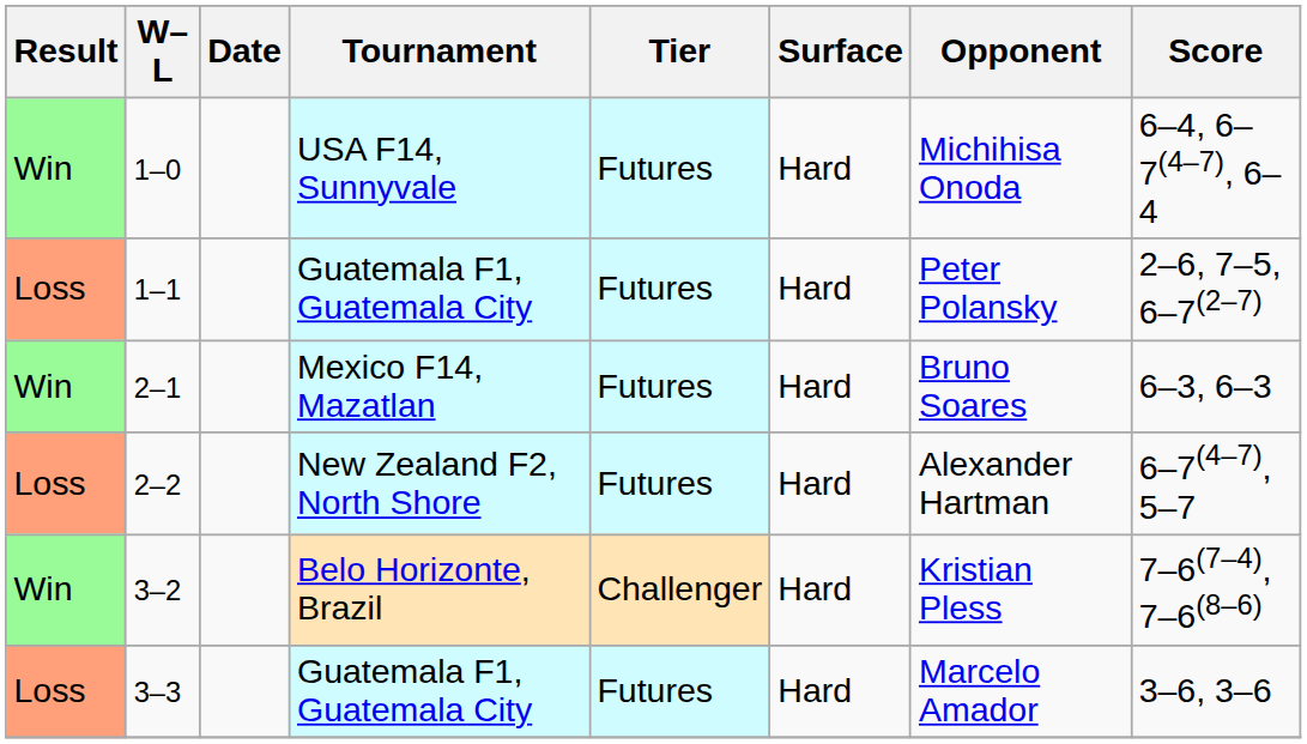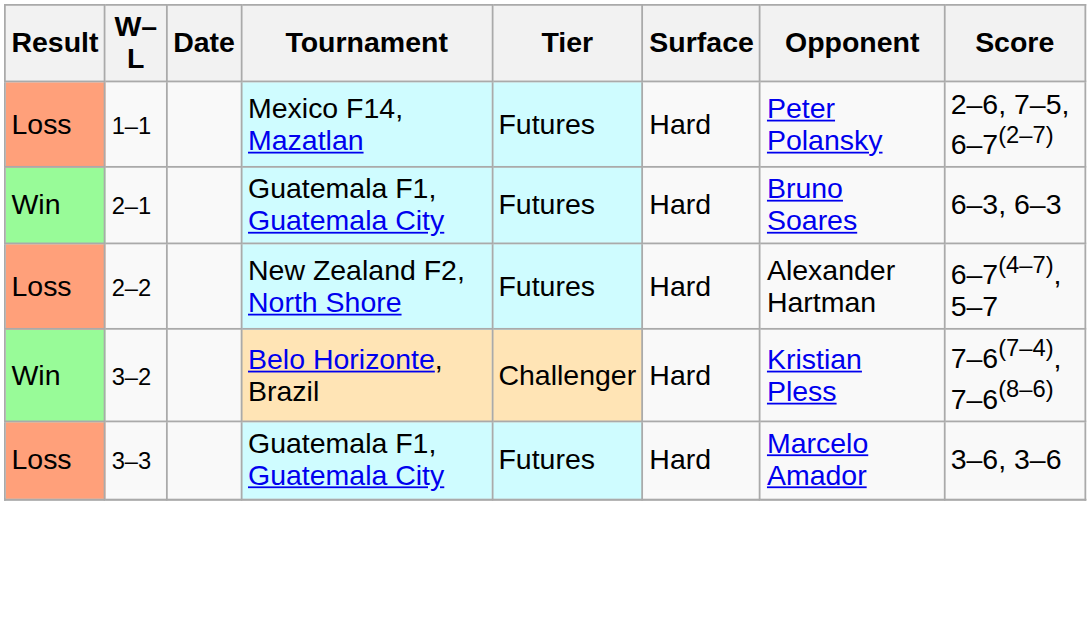- row: Win | 1–0 | USA F14, Sunnyvale | Futures | Hard | Michihisa Onoda | 6–4, 6–7(4–7), 6–4
1–1 | Tournament: Guatemala F1, Guatemala City -> Mexico F14, Mazatlan
2–1 | Tournament: Mexico F14, Mazatlan -> Guatemala F1, Guatemala City
